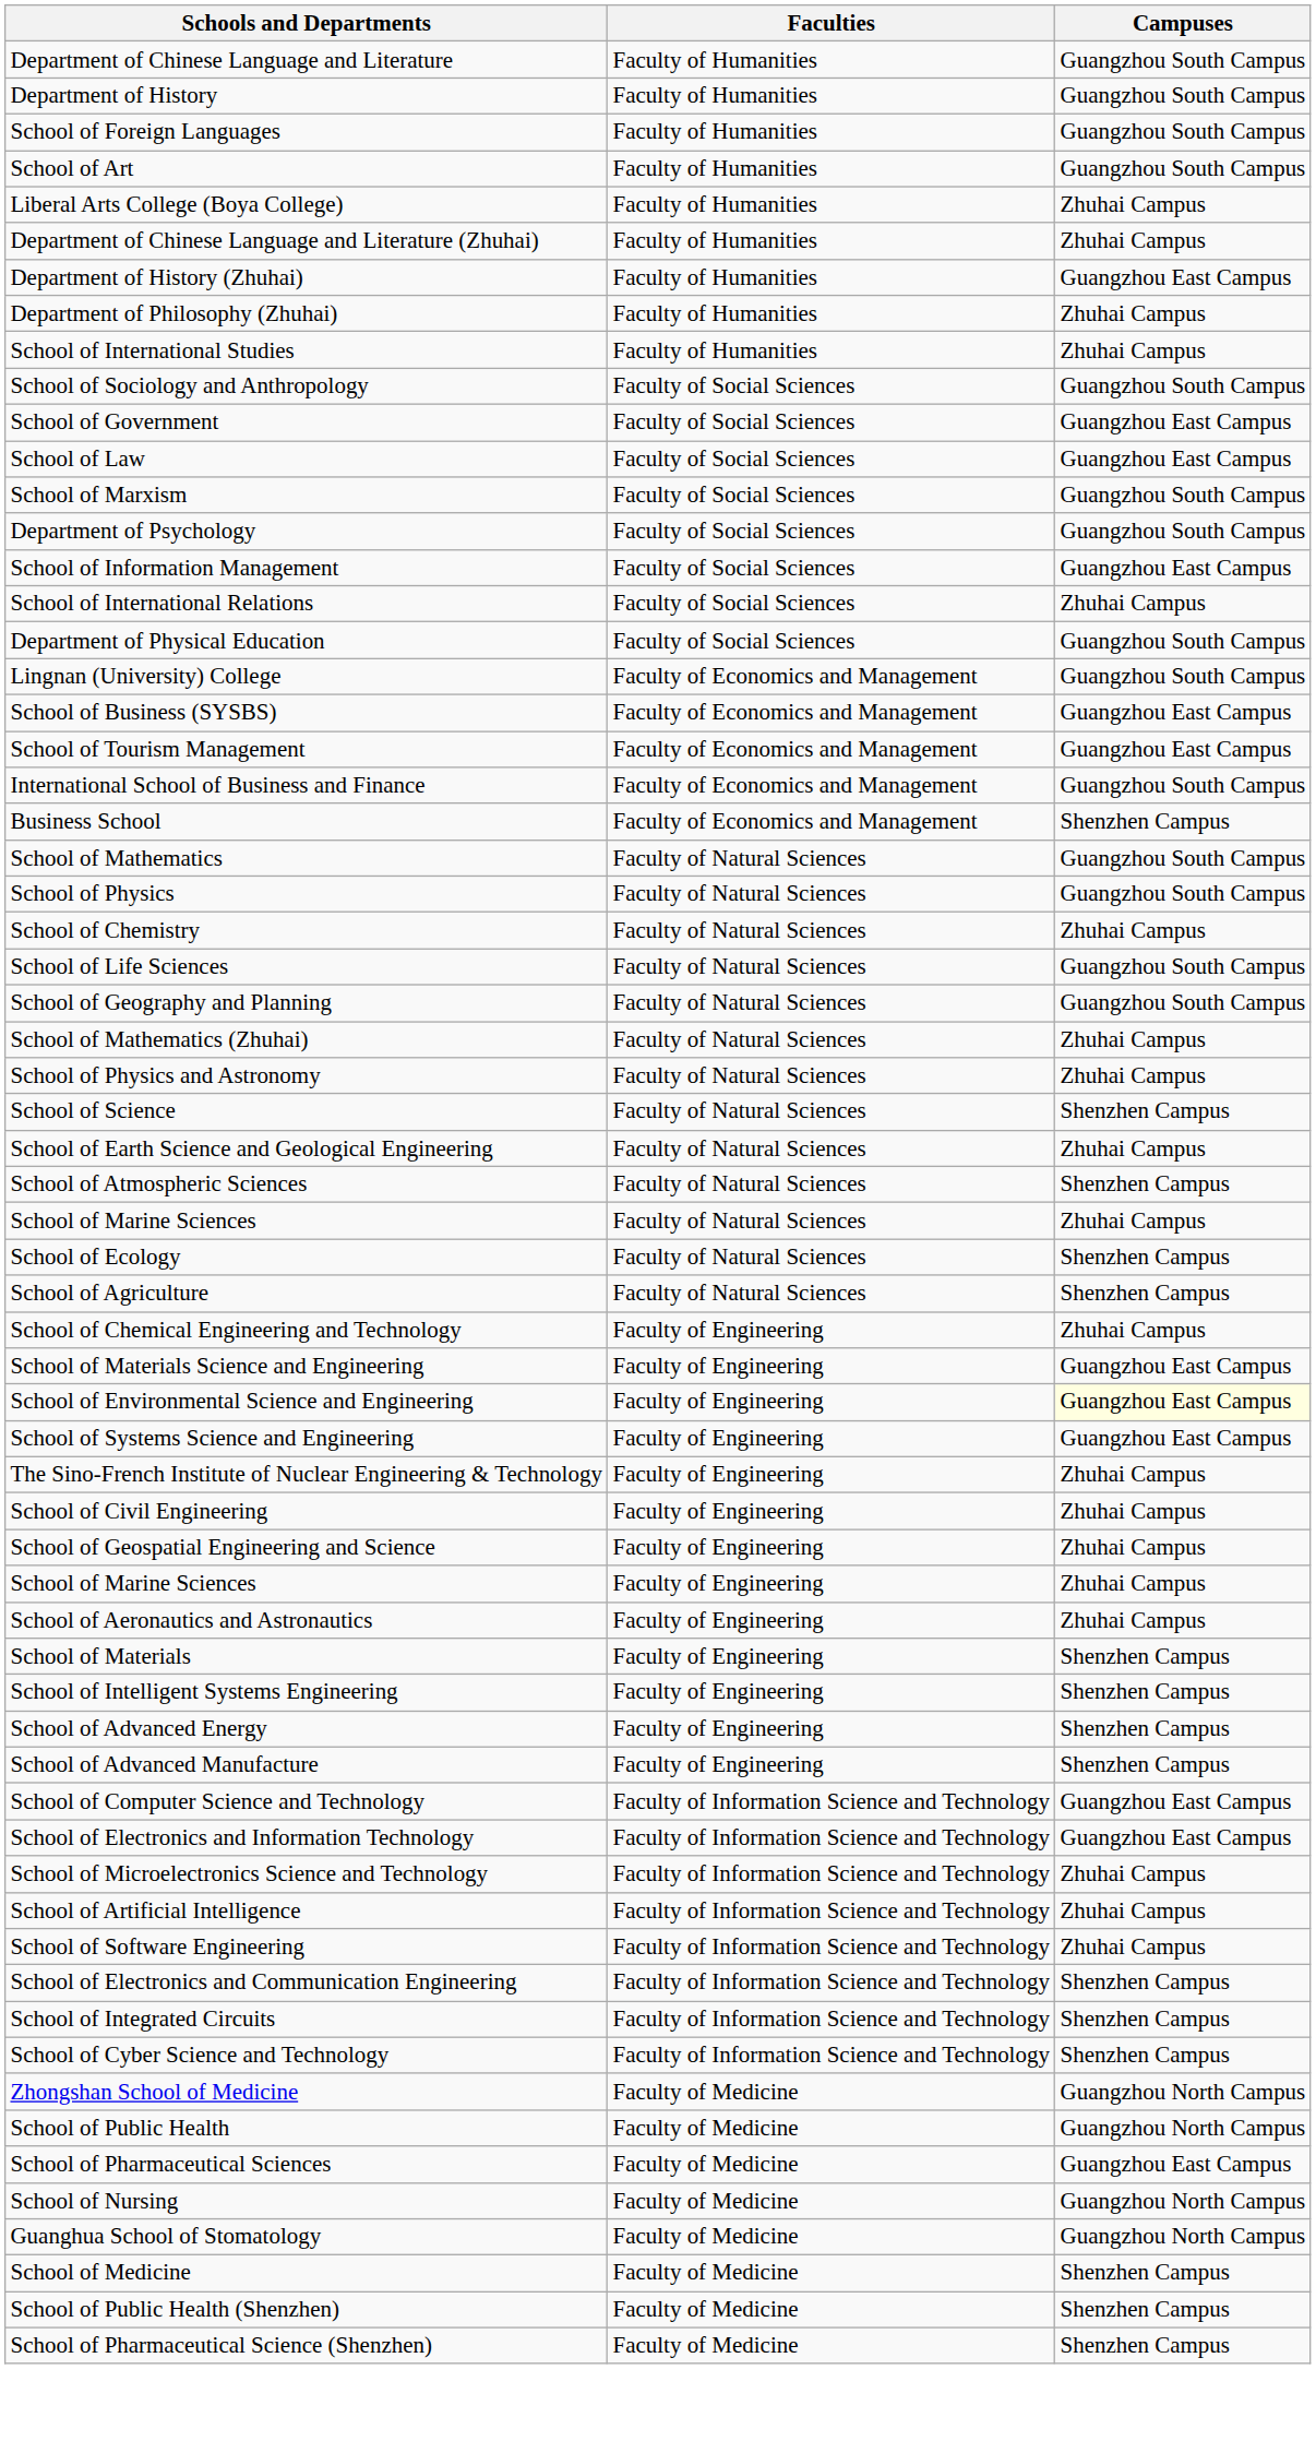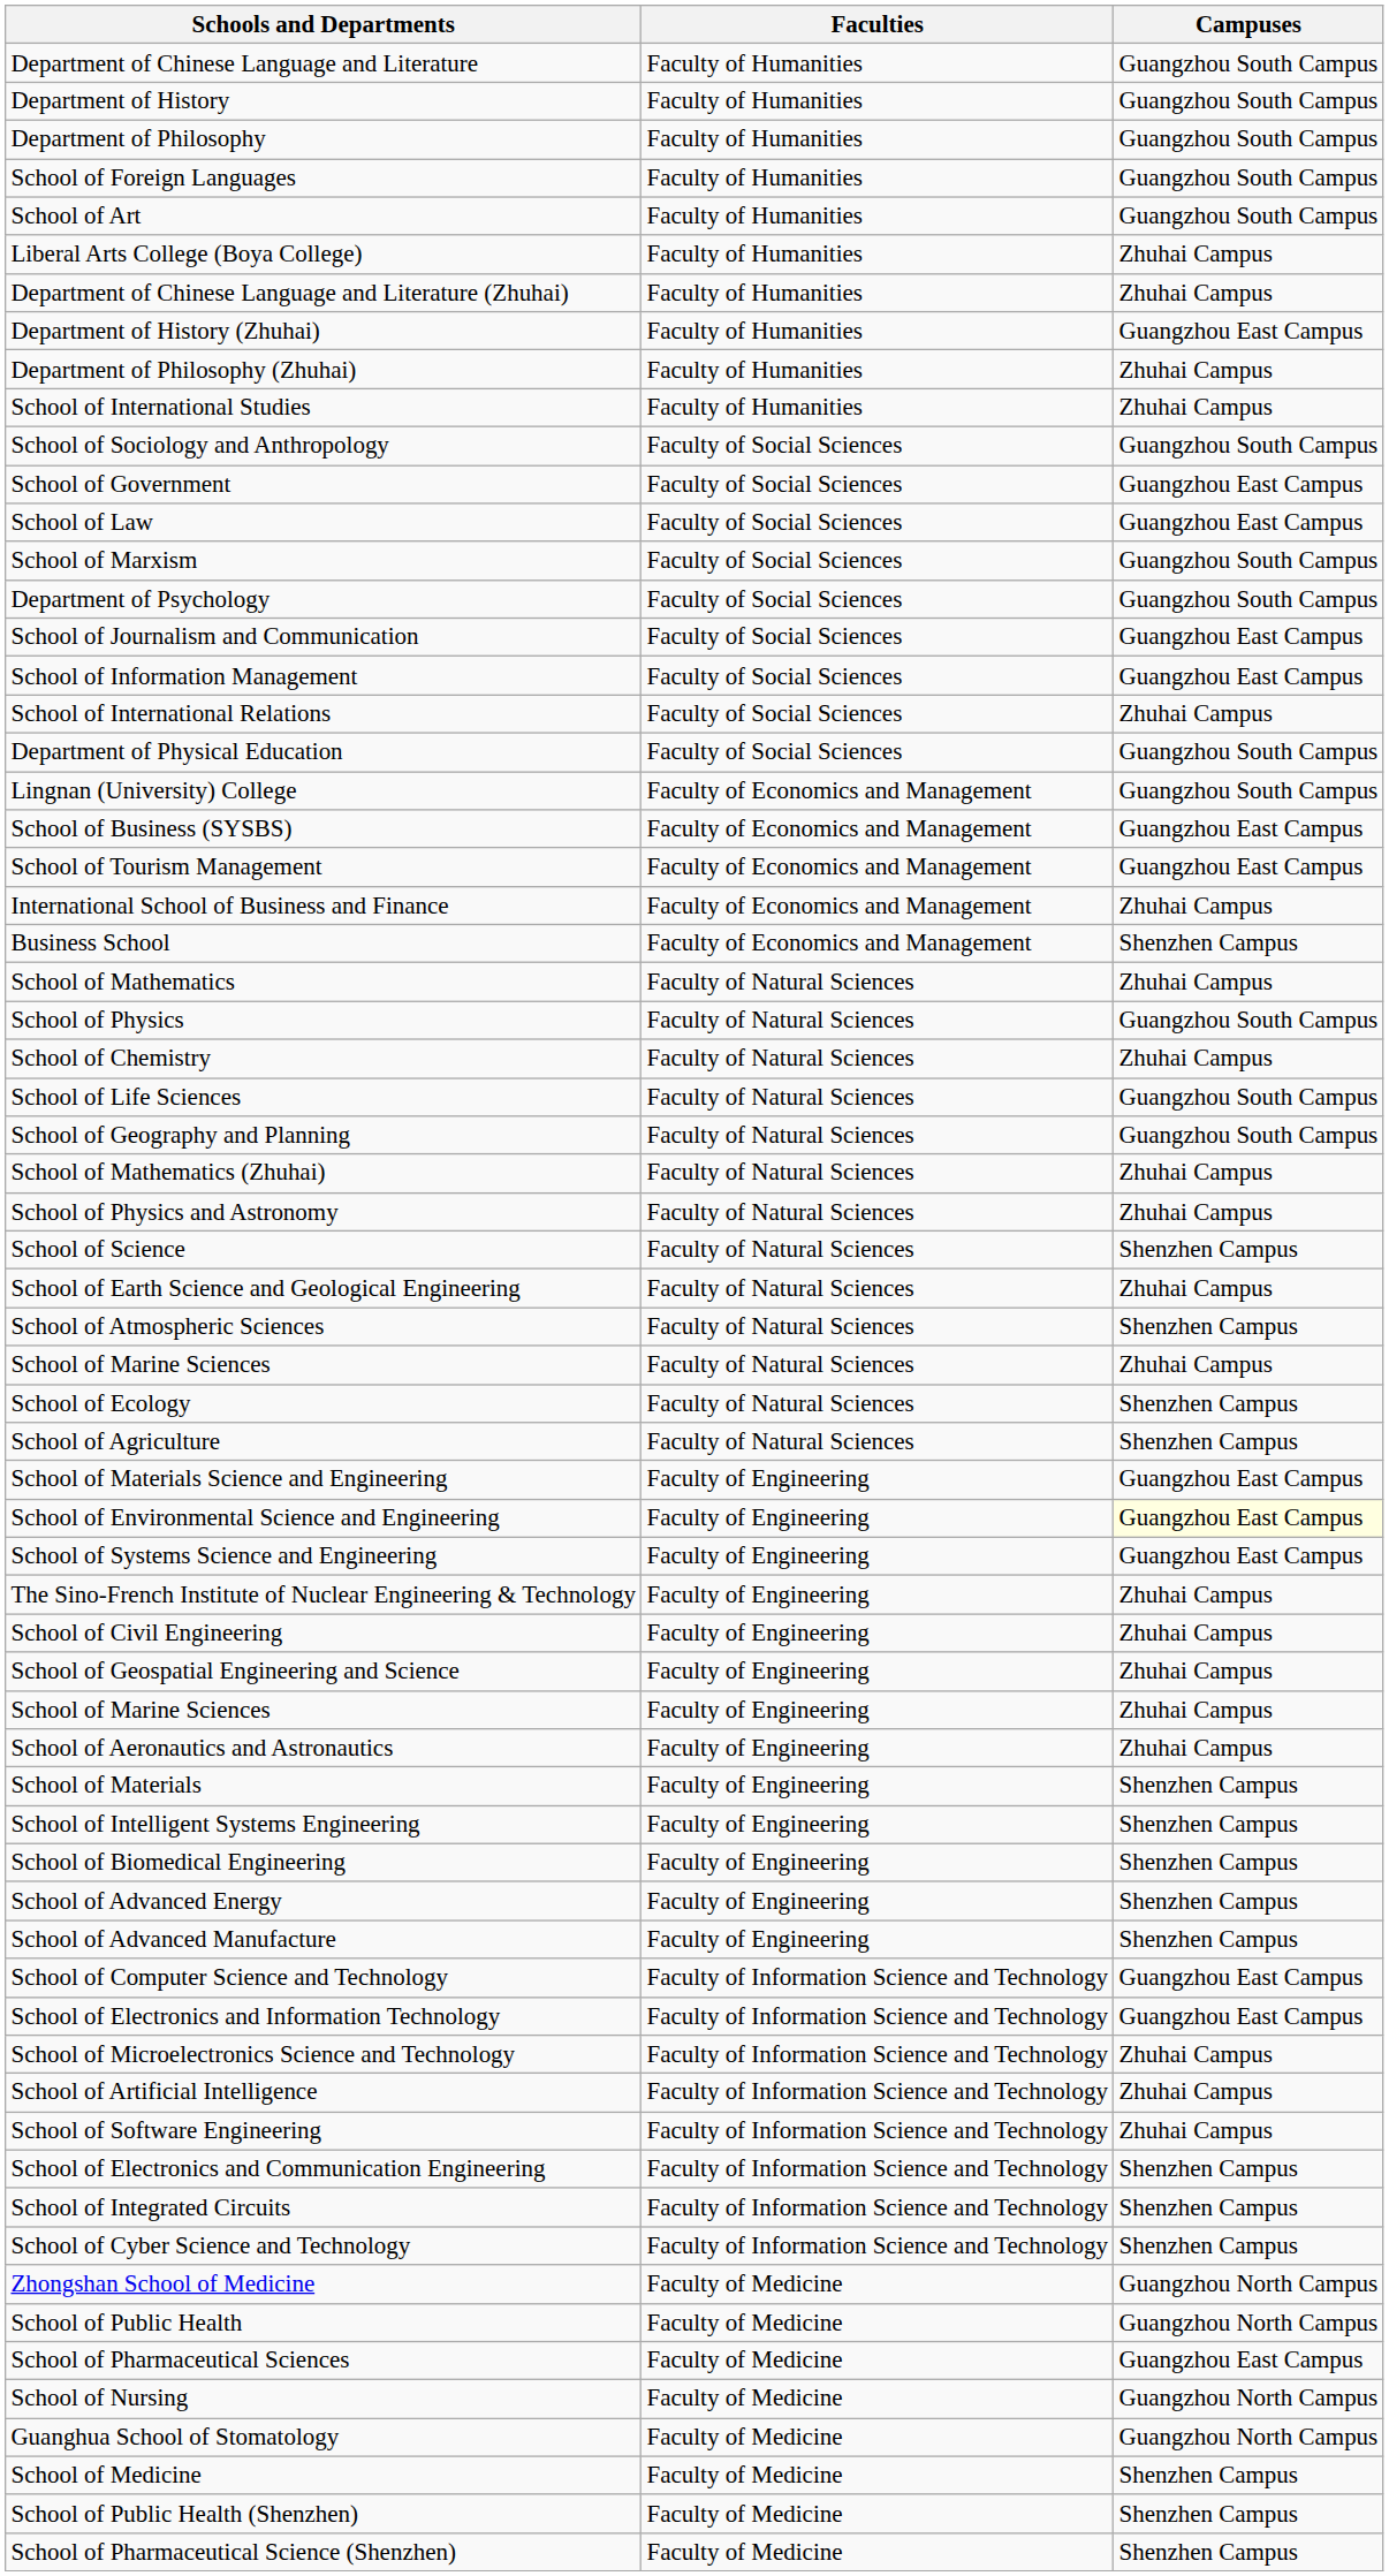+ row: Department of Philosophy | Faculty of Humanities | Guangzhou South Campus
+ row: School of Journalism and Communication | Faculty of Social Sciences | Guangzhou East Campus
International School of Business and Finance | Campuses: Guangzhou South Campus -> Zhuhai Campus
School of Mathematics | Campuses: Guangzhou South Campus -> Zhuhai Campus
- row: School of Chemical Engineering and Technology | Faculty of Engineering | Zhuhai Campus
+ row: School of Biomedical Engineering | Faculty of Engineering | Shenzhen Campus
